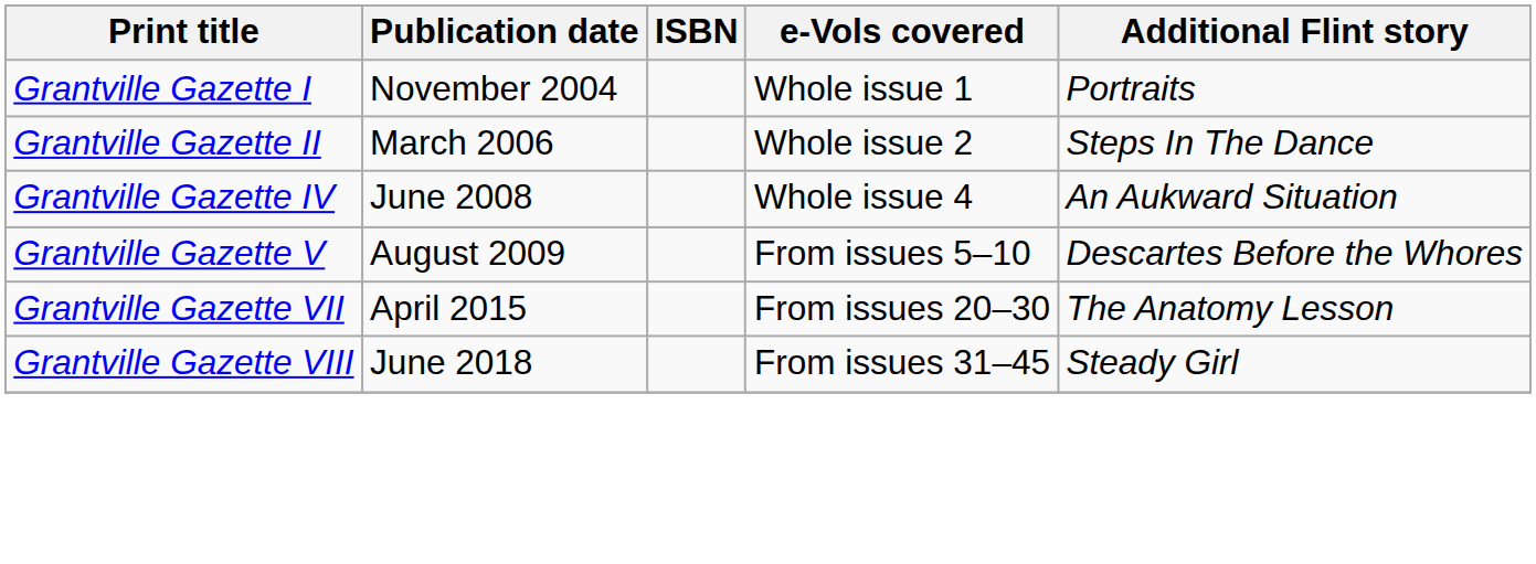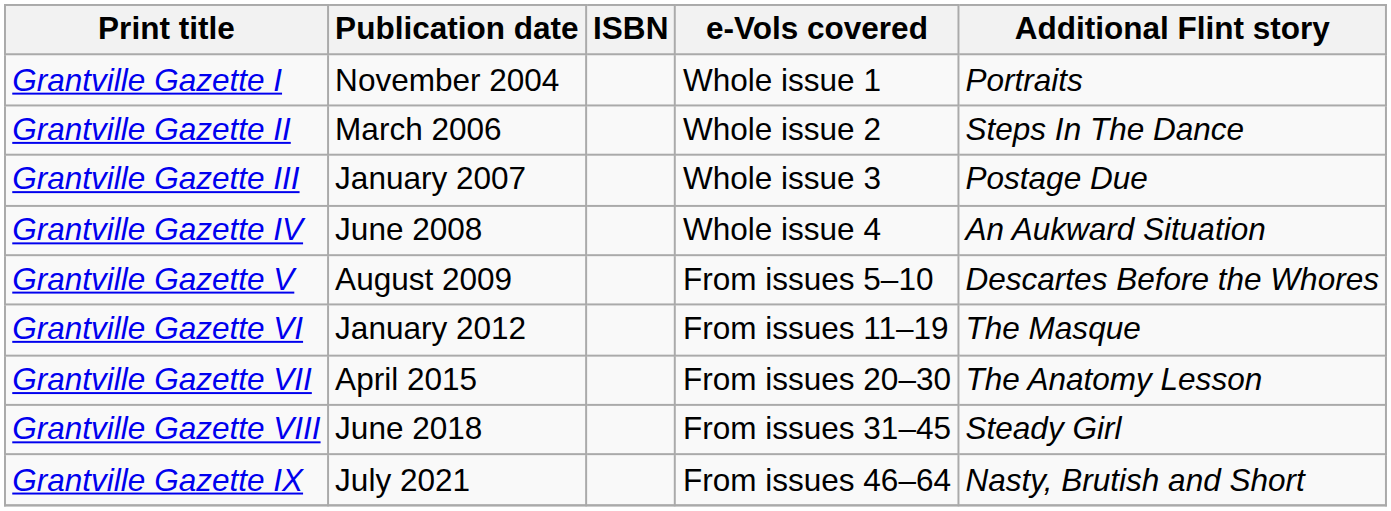+ row: Grantville Gazette III | January 2007 | Whole issue 3 | Postage Due
+ row: Grantville Gazette VI | January 2012 | From issues 11–19 | The Masque
+ row: Grantville Gazette IX | July 2021 | From issues 46–64 | Nasty, Brutish and Short
